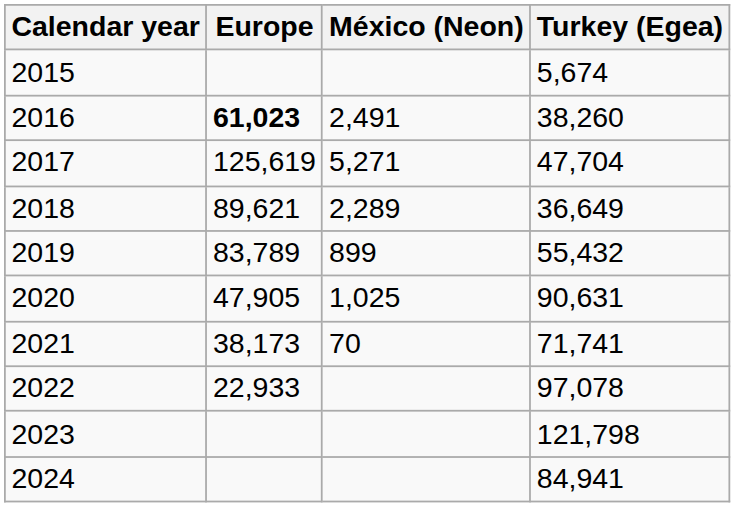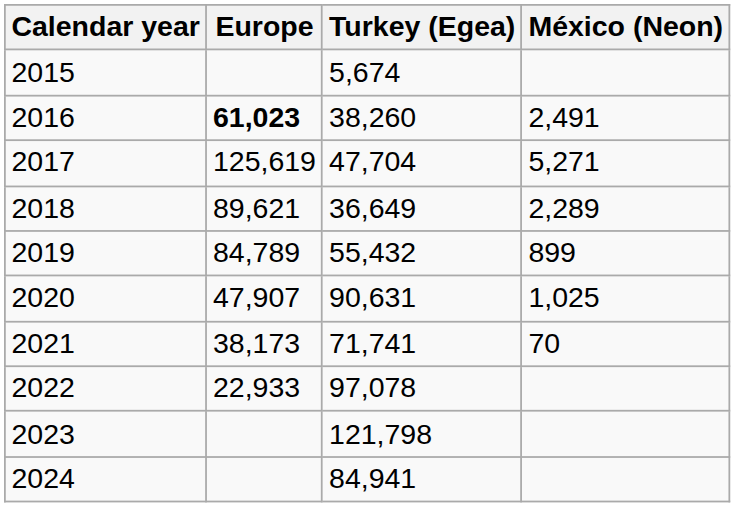columns swapped: Turkey (Egea) <-> México (Neon)
2019 | Europe: 83,789 -> 84,789
2020 | Europe: 47,905 -> 47,907
